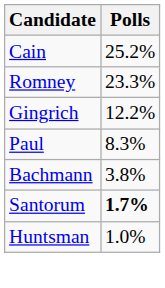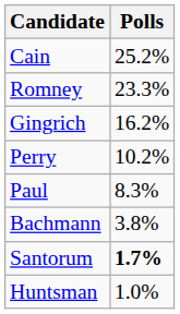Gingrich | Polls: 12.2% -> 16.2%
+ row: Perry | 10.2%
